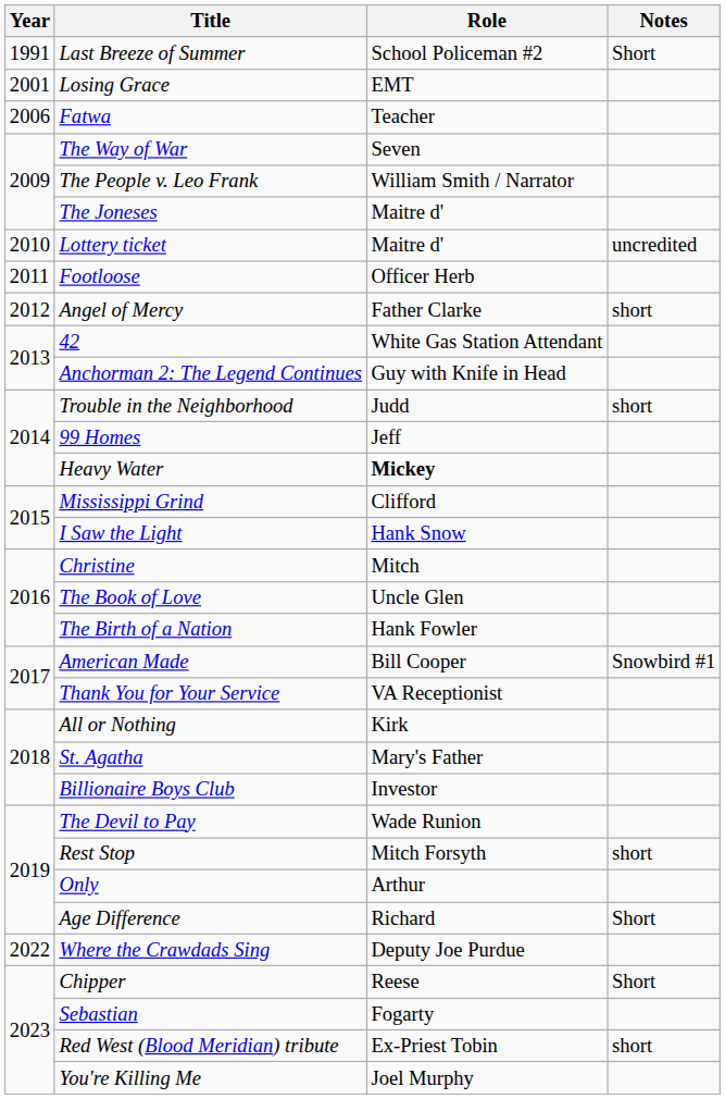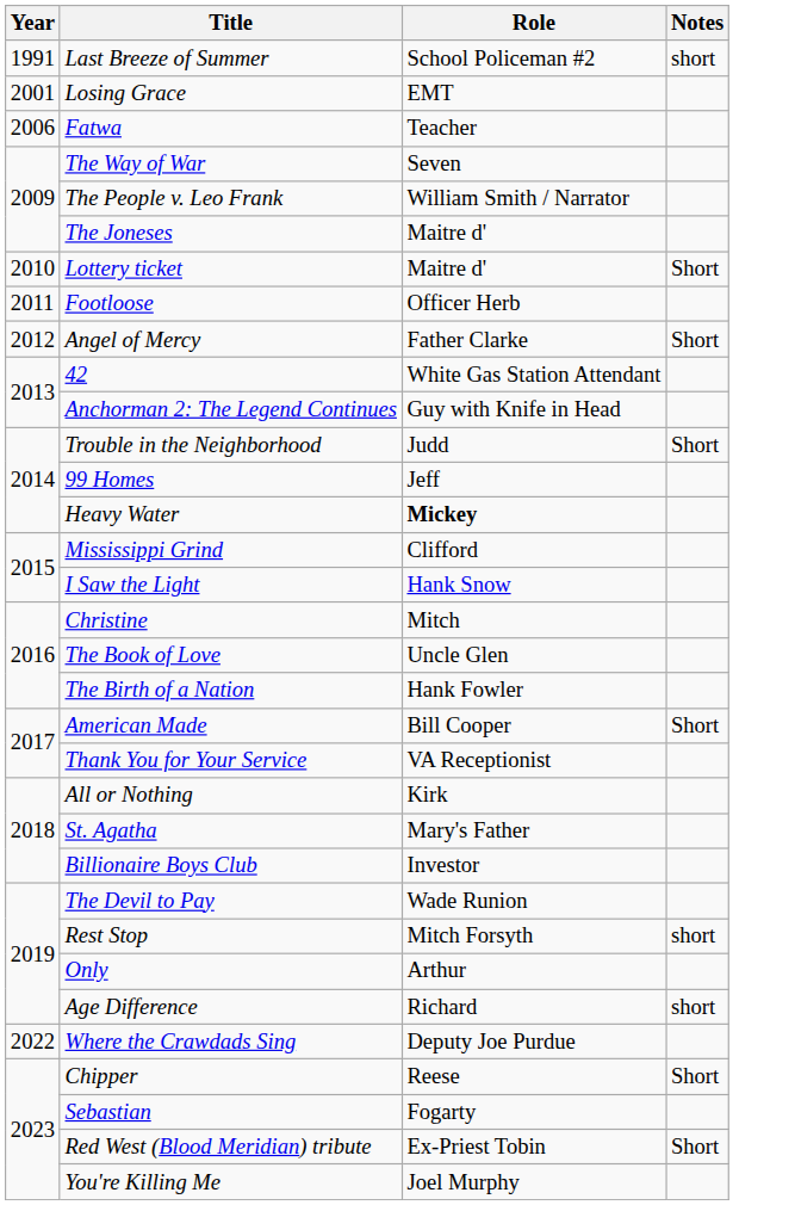Last Breeze of Summer | Notes: Short -> short
Lottery ticket | Notes: uncredited -> Short
Angel of Mercy | Notes: short -> Short
Trouble in the Neighborhood | Notes: short -> Short
American Made | Notes: Snowbird #1 -> Short
Age Difference | Notes: Short -> short
Red West (Blood Meridian) tribute | Notes: short -> Short
